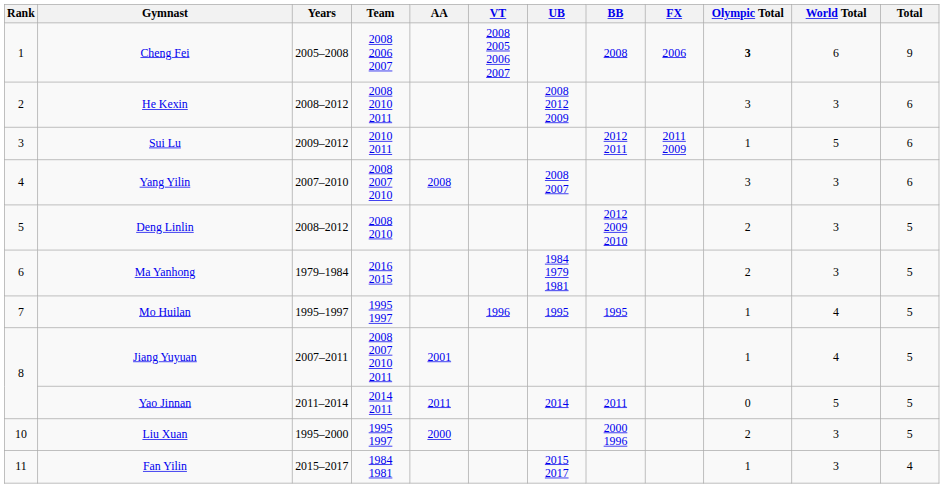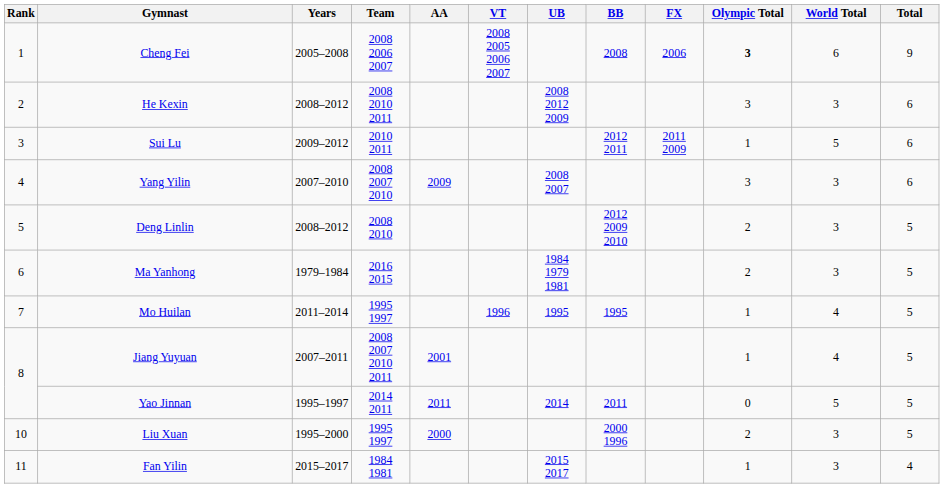Yang Yilin | AA: 2008 -> 2009
Mo Huilan | Years: 1995–1997 -> 2011–2014
Yao Jinnan | Years: 2011–2014 -> 1995–1997
